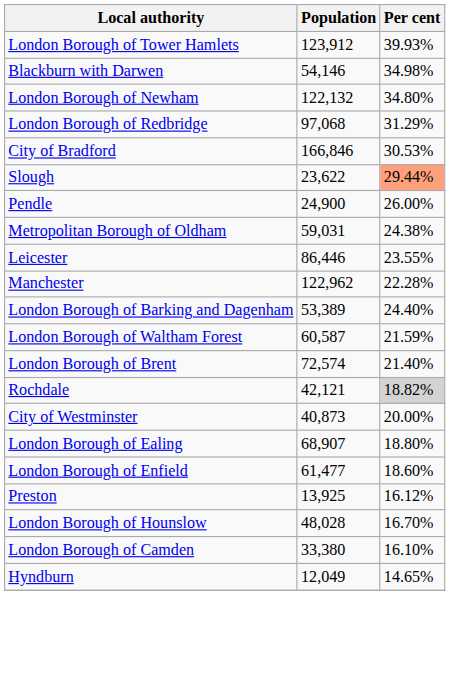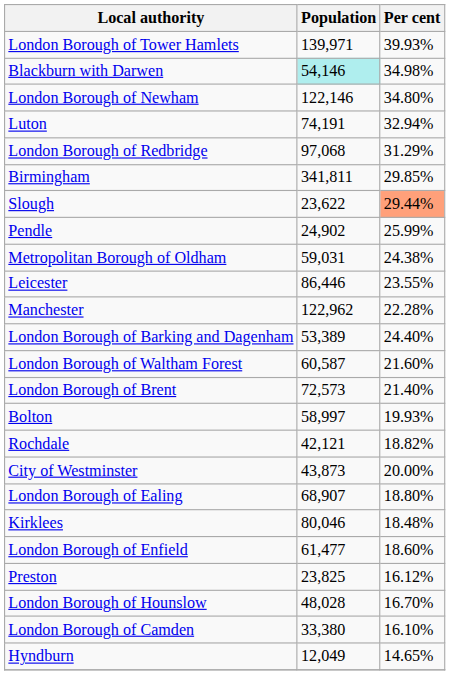London Borough of Tower Hamlets | Population: 123,912 -> 139,971
Blackburn with Darwen | Population: no background -> paleturquoise background
London Borough of Newham | Population: 122,132 -> 122,146
+ row: Luton | 74,191 | 32.94%
- row: City of Bradford | 166,846 | 30.53%
+ row: Birmingham | 341,811 | 29.85%
Pendle | Population: 24,900 -> 24,902
Pendle | Per cent: 26.00% -> 25.99%
London Borough of Waltham Forest | Per cent: 21.59% -> 21.60%
London Borough of Brent | Population: 72,574 -> 72,573
+ row: Bolton | 58,997 | 19.93%
Rochdale | Per cent: lightgrey background -> no background
City of Westminster | Population: 40,873 -> 43,873
+ row: Kirklees | 80,046 | 18.48%
Preston | Population: 13,925 -> 23,825
